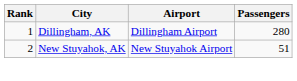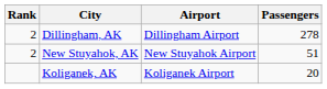Dillingham, AK | Rank: 1 -> 2
Dillingham, AK | Passengers: 280 -> 278
+ row: Koliganek, AK | Koliganek Airport | 20
